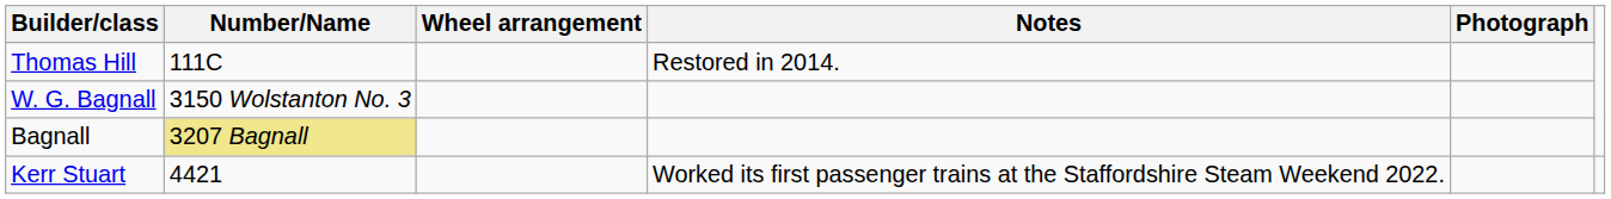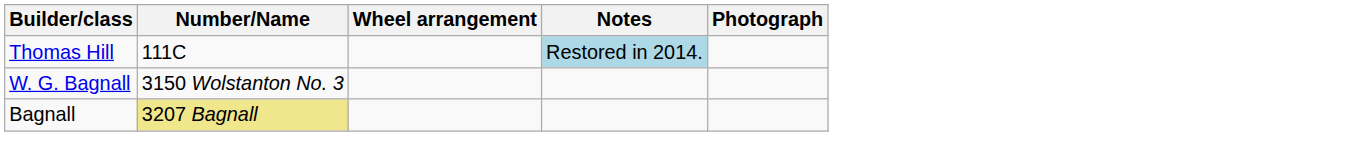Thomas Hill | Notes: no background -> lightblue background
- row: Kerr Stuart | 4421 | Worked its first passenger trains at the Staffordshire Steam Weekend 2022.
